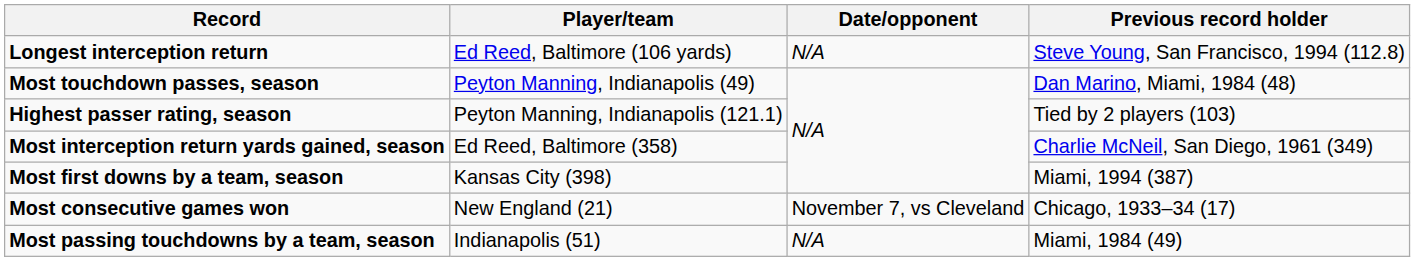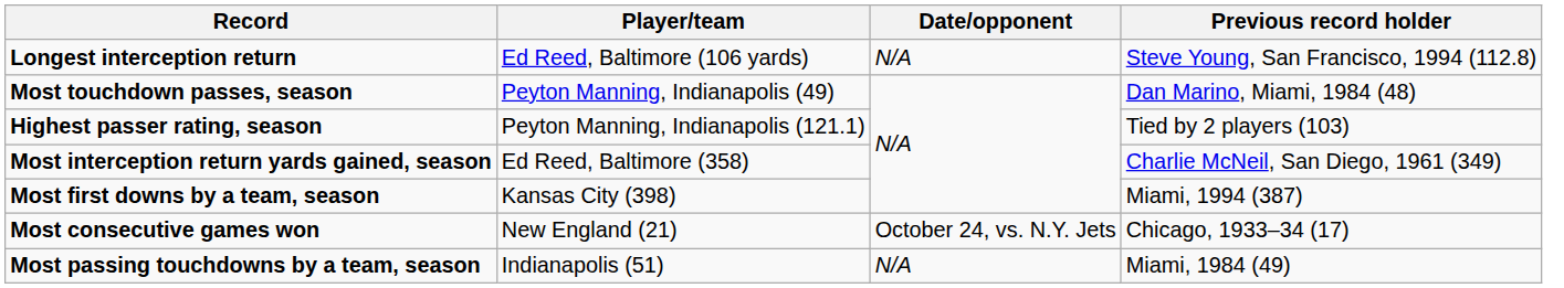Most consecutive games won | Date/opponent: November 7, vs Cleveland -> October 24, vs. N.Y. Jets
